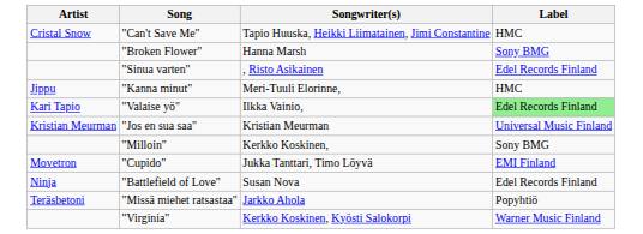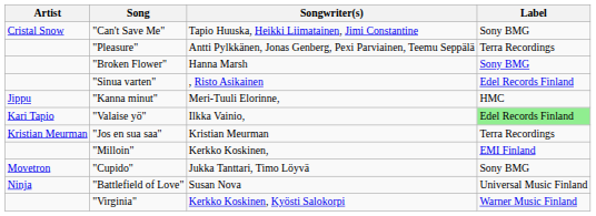"Can't Save Me" | Label: HMC -> Sony BMG
+ row: "Pleasure" | Antti Pylkkänen, Jonas Genberg, Pexi Parviainen, Teemu Seppälä | Terra Recordings
"Jos en sua saa" | Label: Universal Music Finland -> Terra Recordings
"Milloin" | Label: Sony BMG -> EMI Finland
"Cupido" | Label: EMI Finland -> Sony BMG
"Battlefield of Love" | Label: Edel Records Finland -> Universal Music Finland
- row: Teräsbetoni | "Missä miehet ratsastaa" | Jarkko Ahola | Popyhtiö
